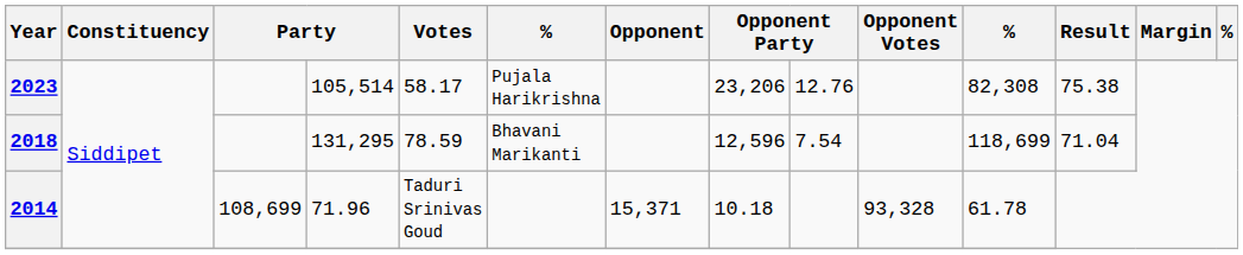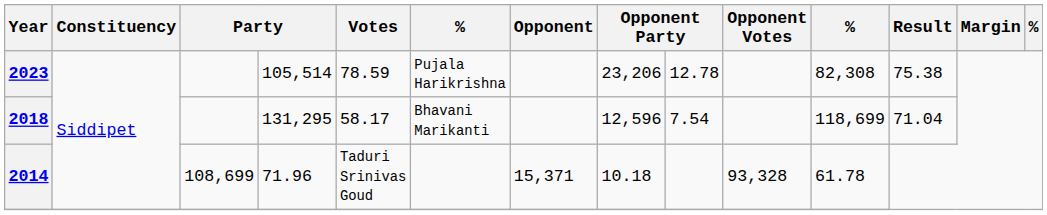2023 | Votes: 58.17 -> 78.59
2023 | column 9: 12.76 -> 12.78
2018 | Votes: 78.59 -> 58.17
